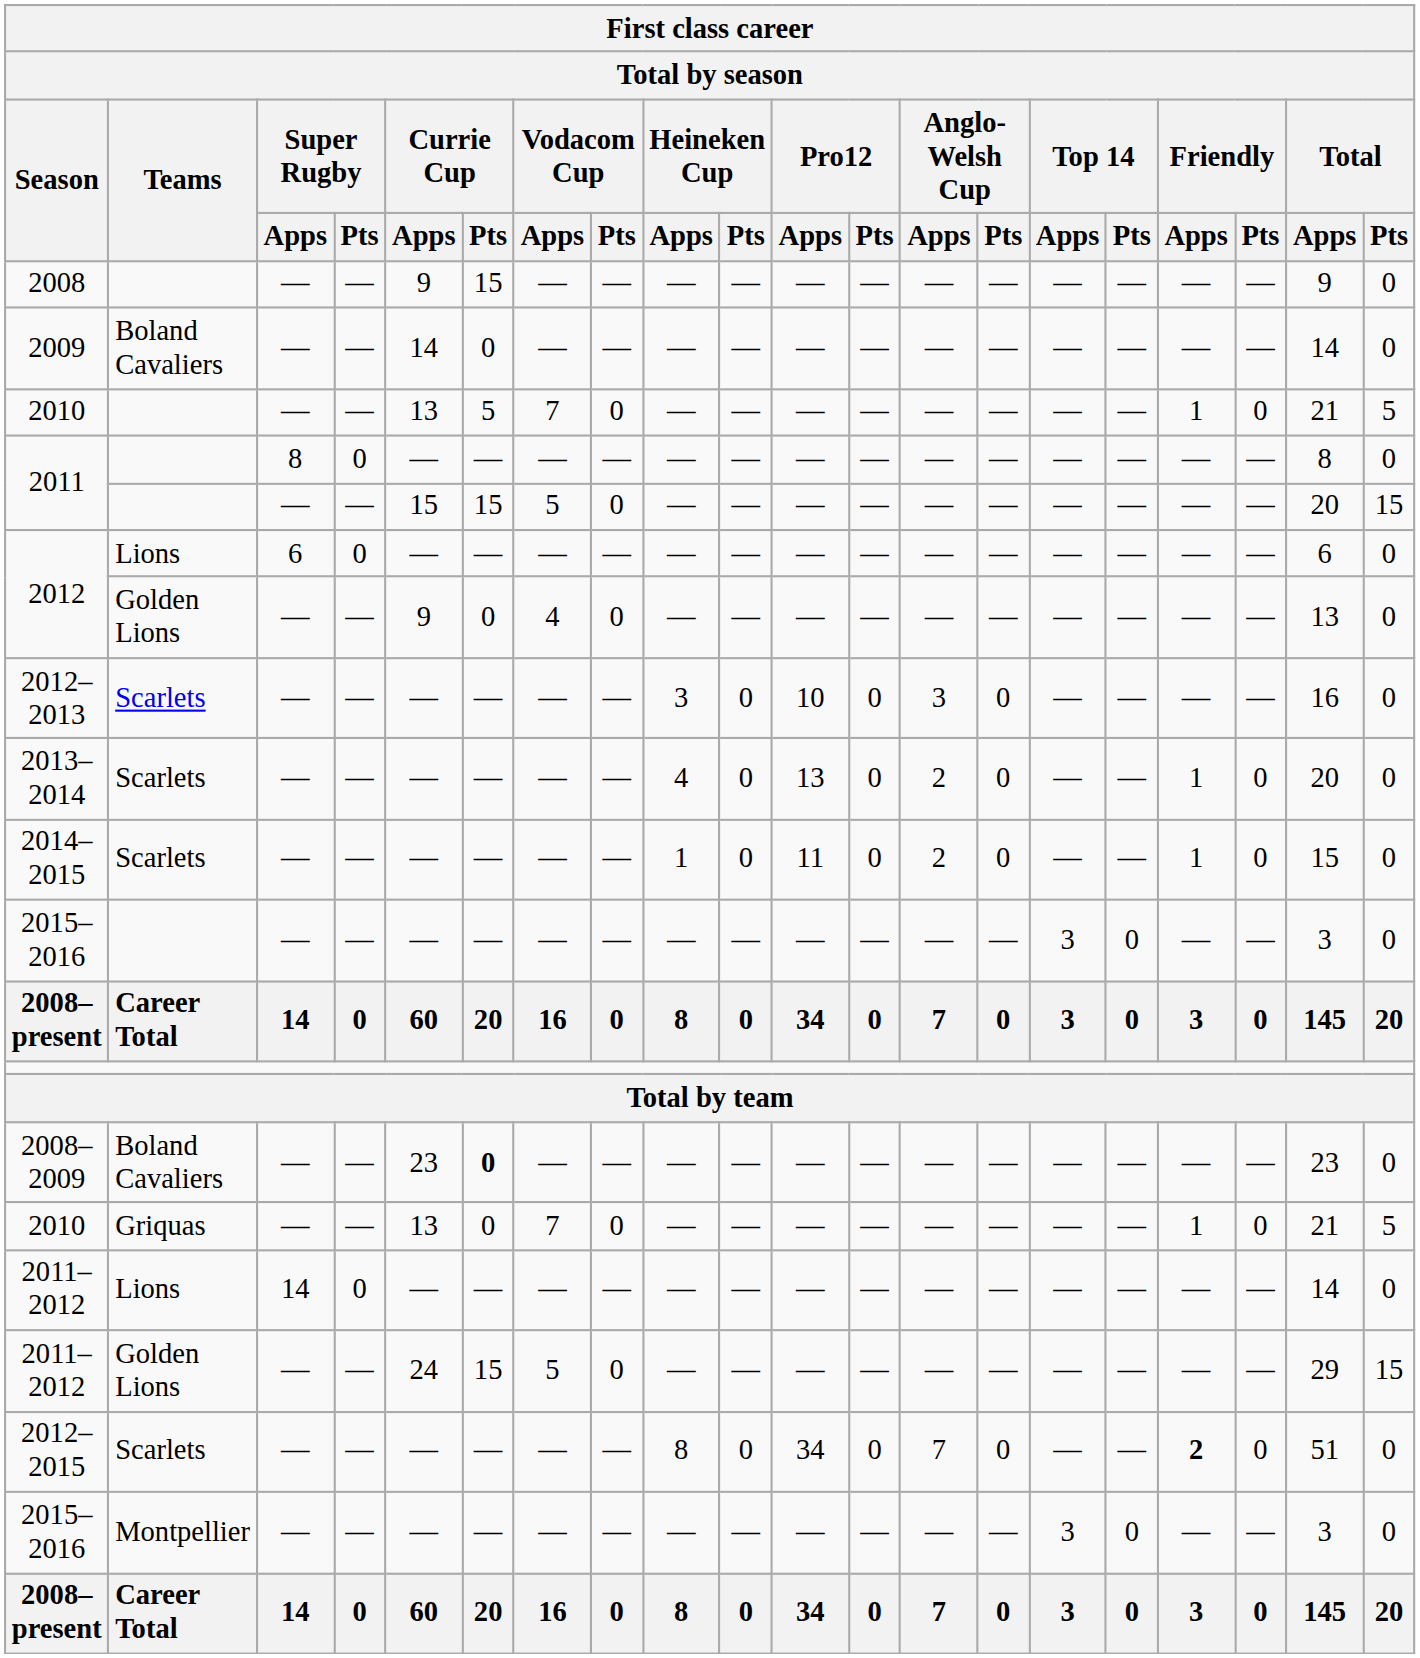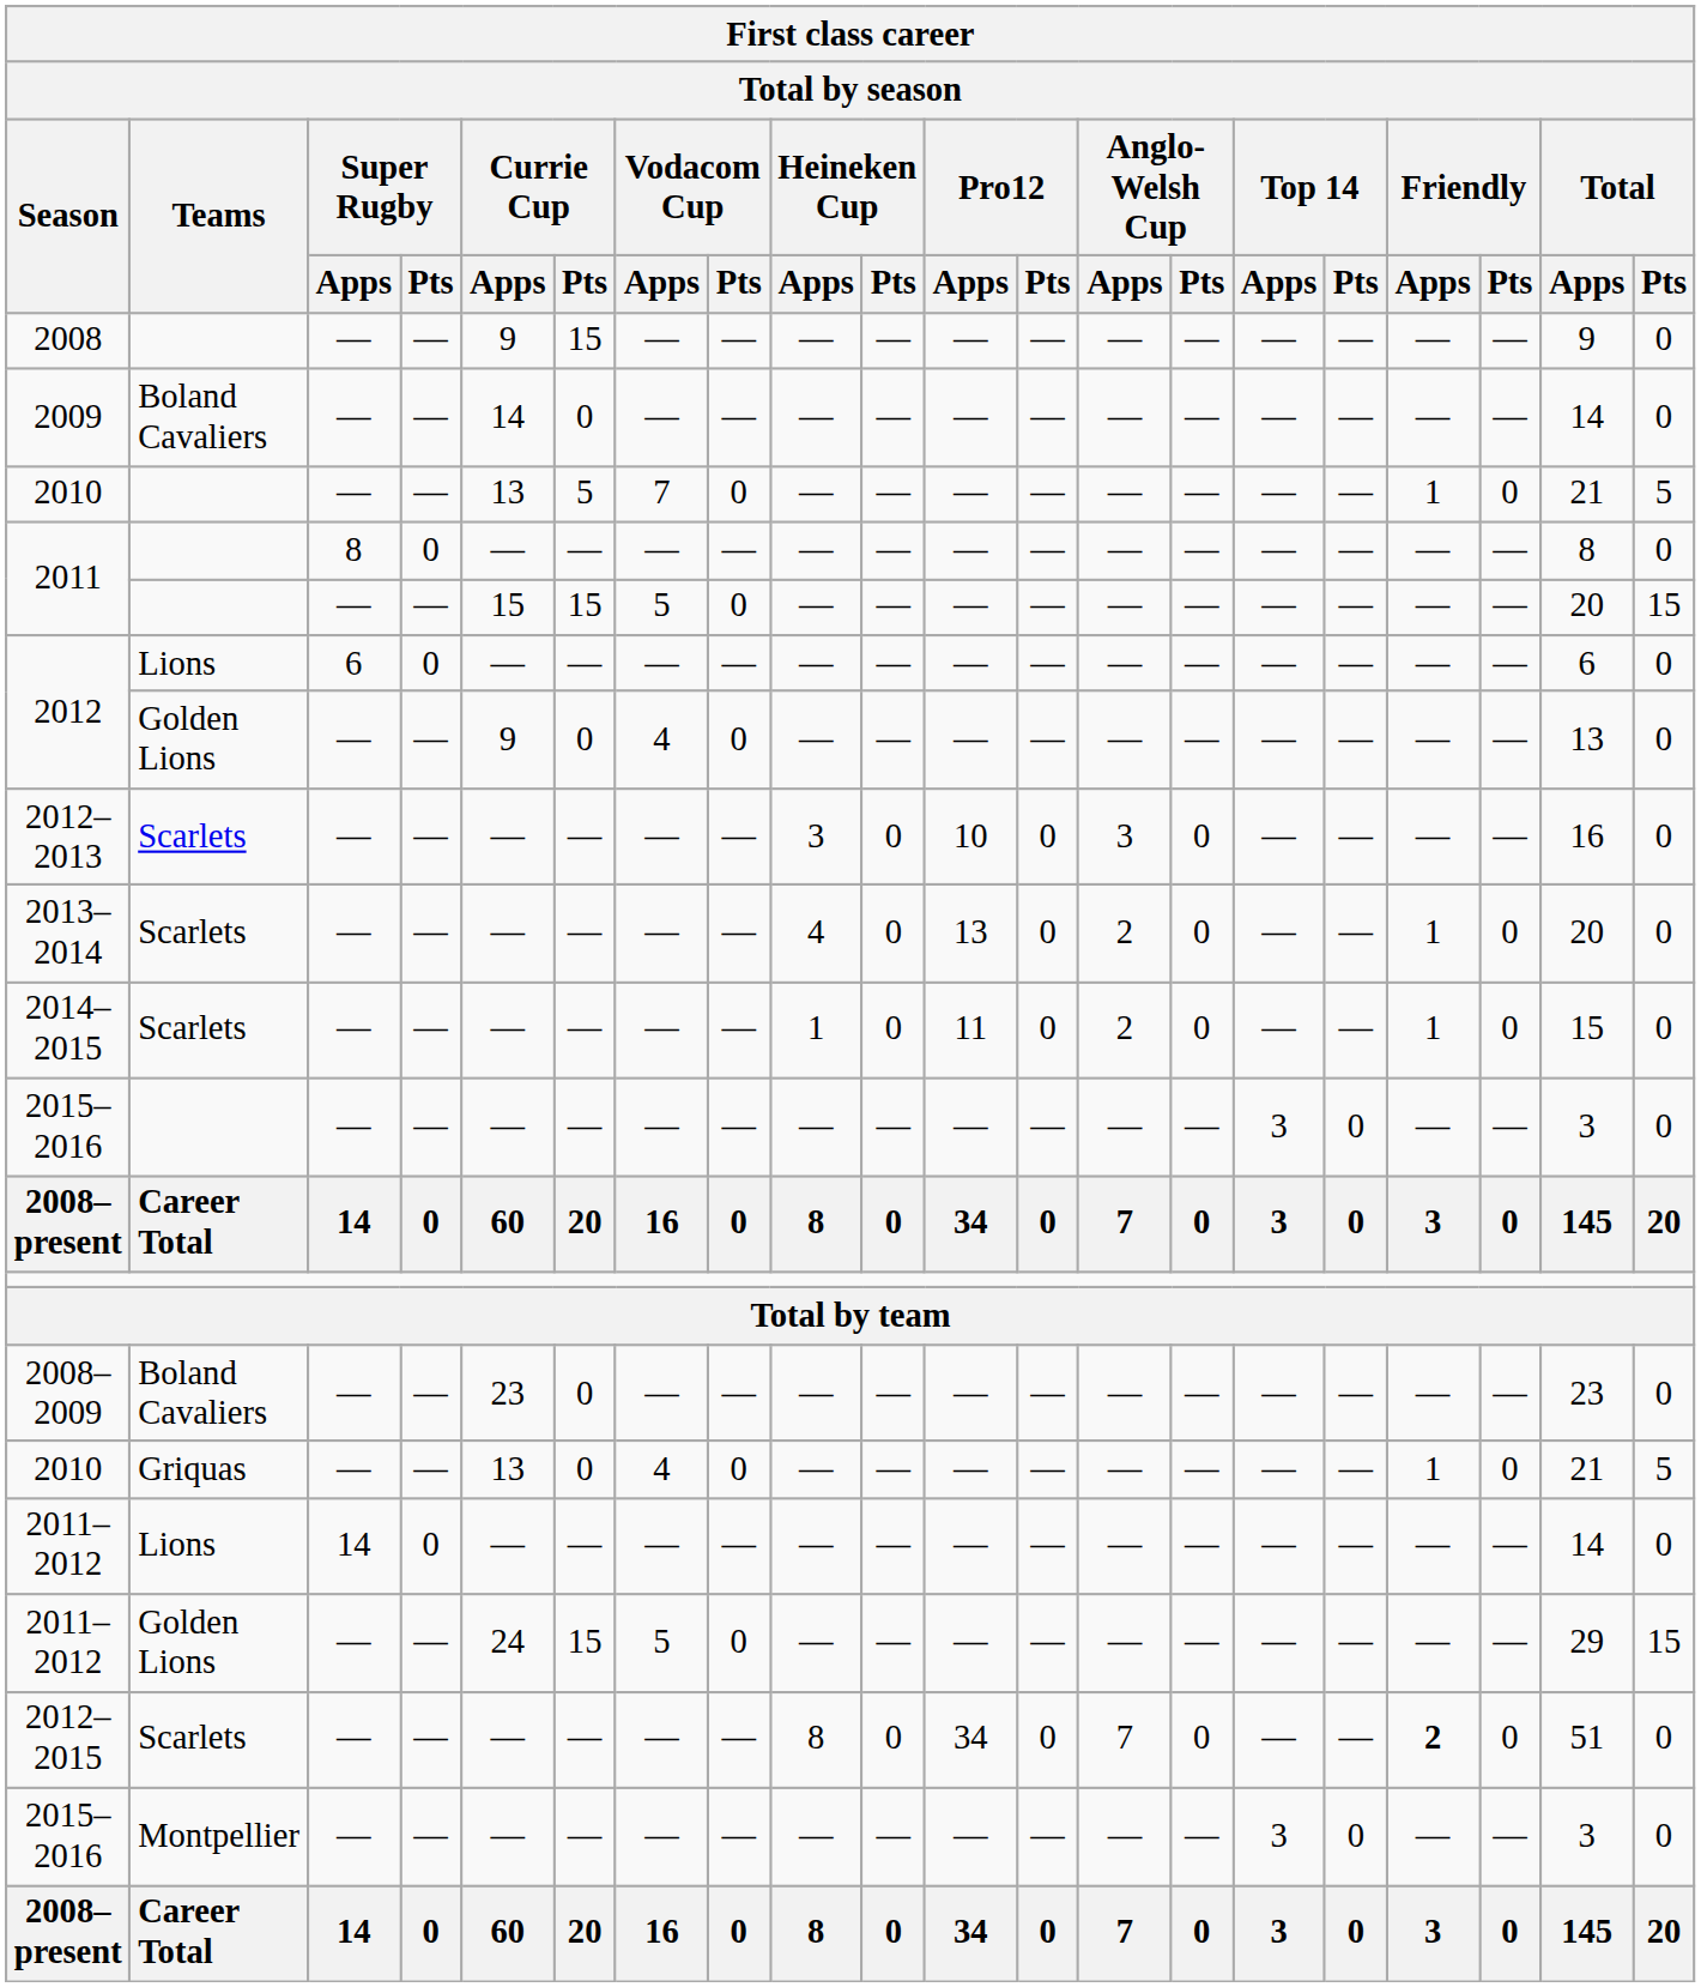2008–2009 | Currie Cup / Pts: bold -> normal
2010 / Griquas | Vodacom Cup / Apps: 7 -> 4
